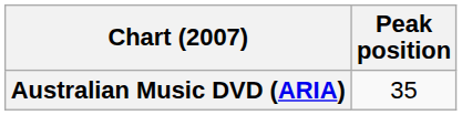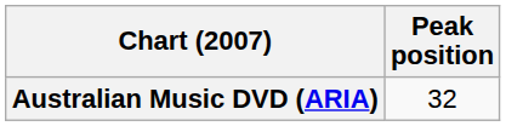Australian Music DVD (ARIA) | Peak position: 35 -> 32
